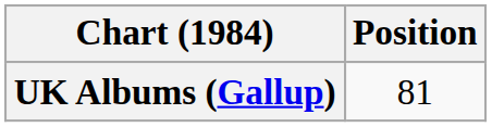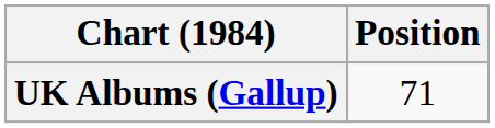UK Albums (Gallup) | Position: 81 -> 71
